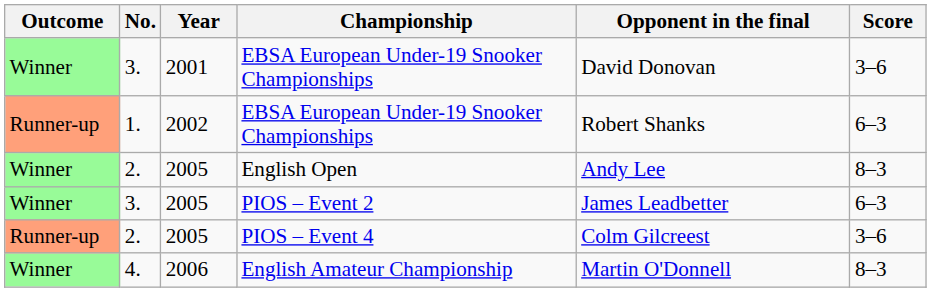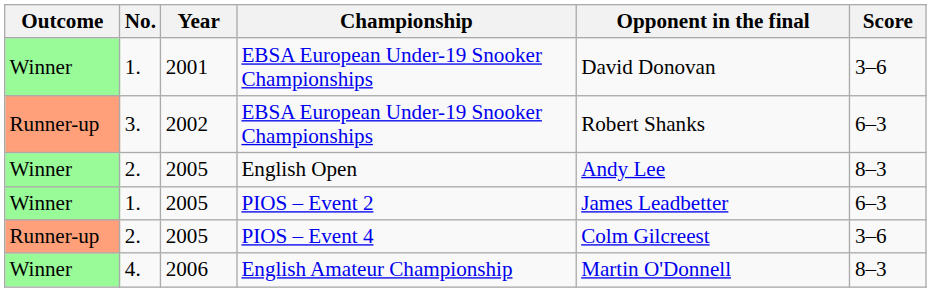2001 / EBSA European Under-19 Snooker Championships | No.: 3. -> 1.
2002 / EBSA European Under-19 Snooker Championships | No.: 1. -> 3.
PIOS – Event 2 | No.: 3. -> 1.
